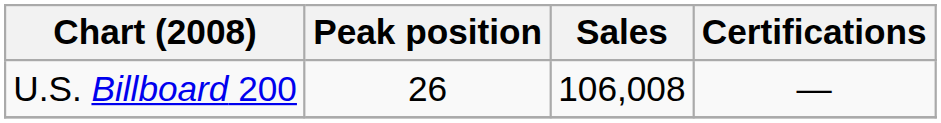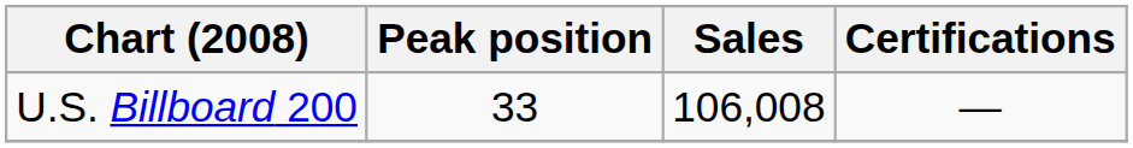U.S. Billboard 200 | Peak position: 26 -> 33
